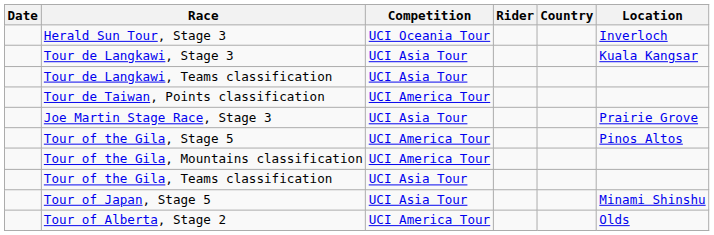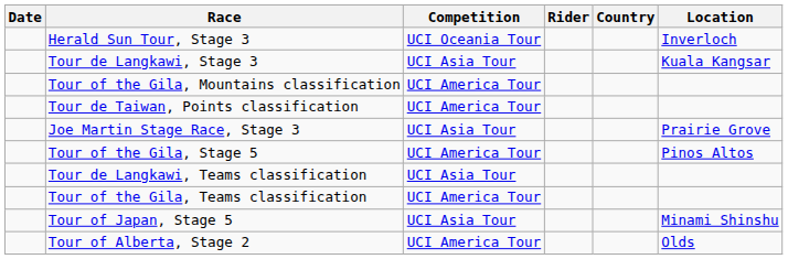rows swapped: Tour de Langkawi, Teams classification <-> Tour of the Gila, Mountains classification
Tour of the Gila, Teams classification | Competition: UCI Asia Tour -> UCI America Tour
